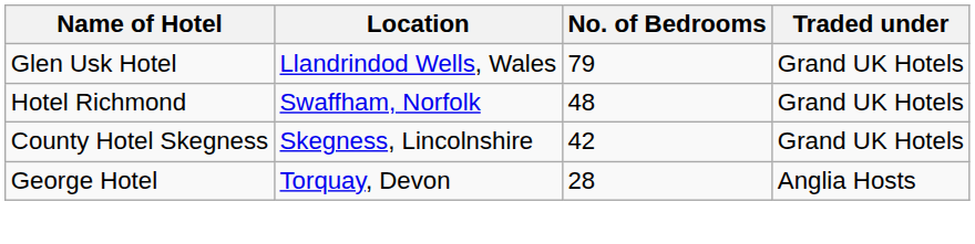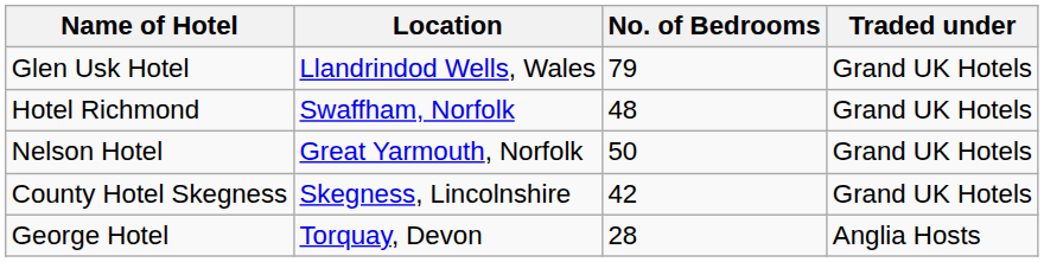+ row: Nelson Hotel | Great Yarmouth, Norfolk | 50 | Grand UK Hotels
